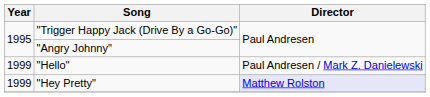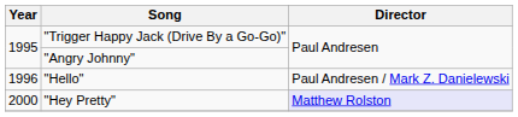"Hello" | Year: 1999 -> 1996
"Hey Pretty" | Year: 1999 -> 2000
